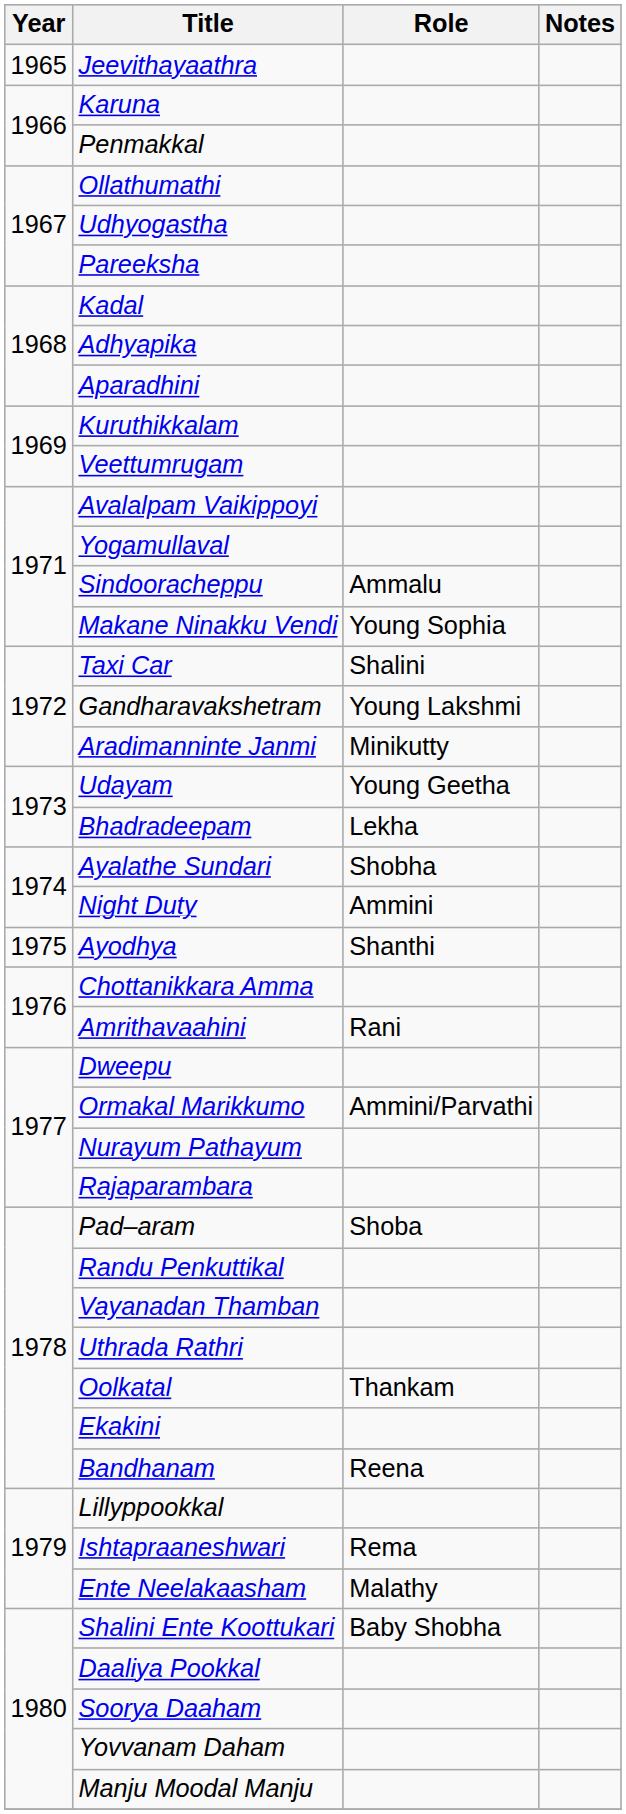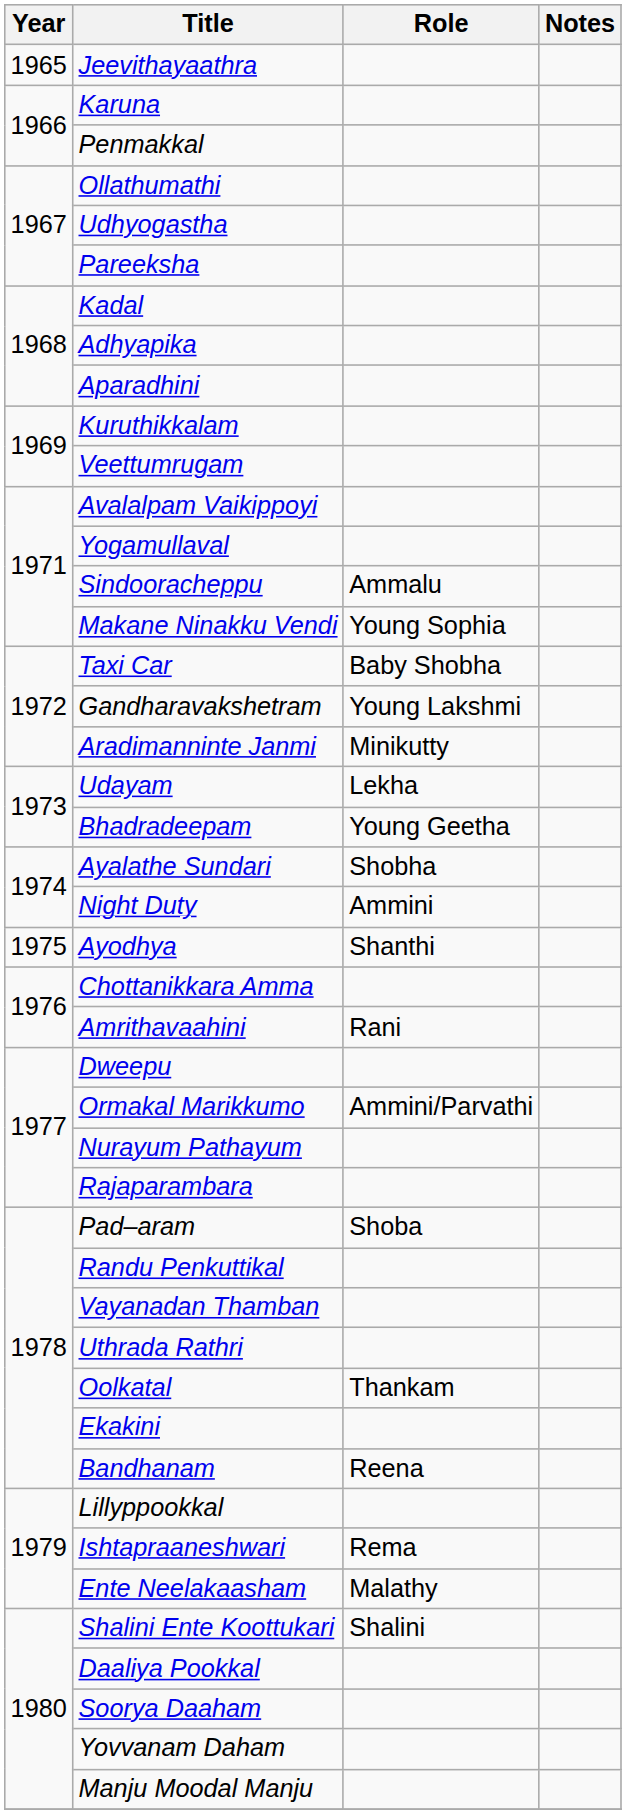Taxi Car | Role: Shalini -> Baby Shobha
Udayam | Role: Young Geetha -> Lekha
Bhadradeepam | Role: Lekha -> Young Geetha
Shalini Ente Koottukari | Role: Baby Shobha -> Shalini
